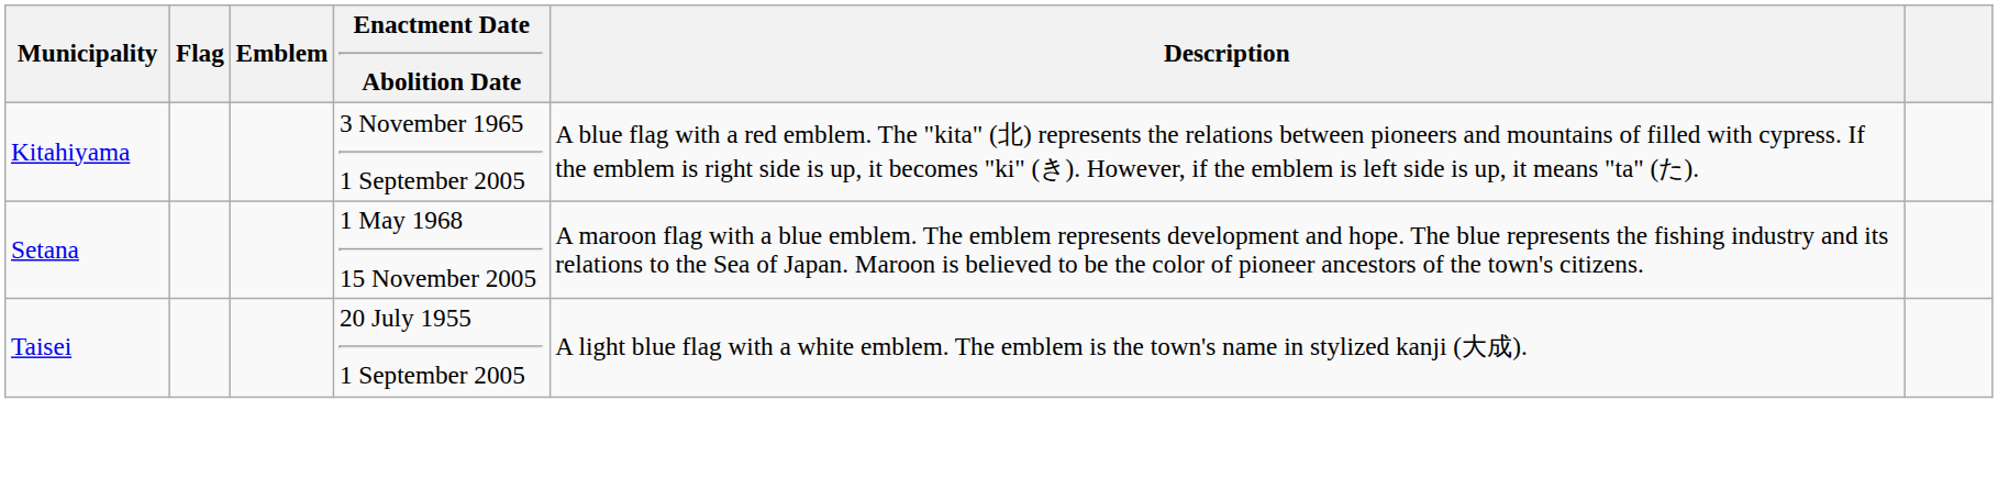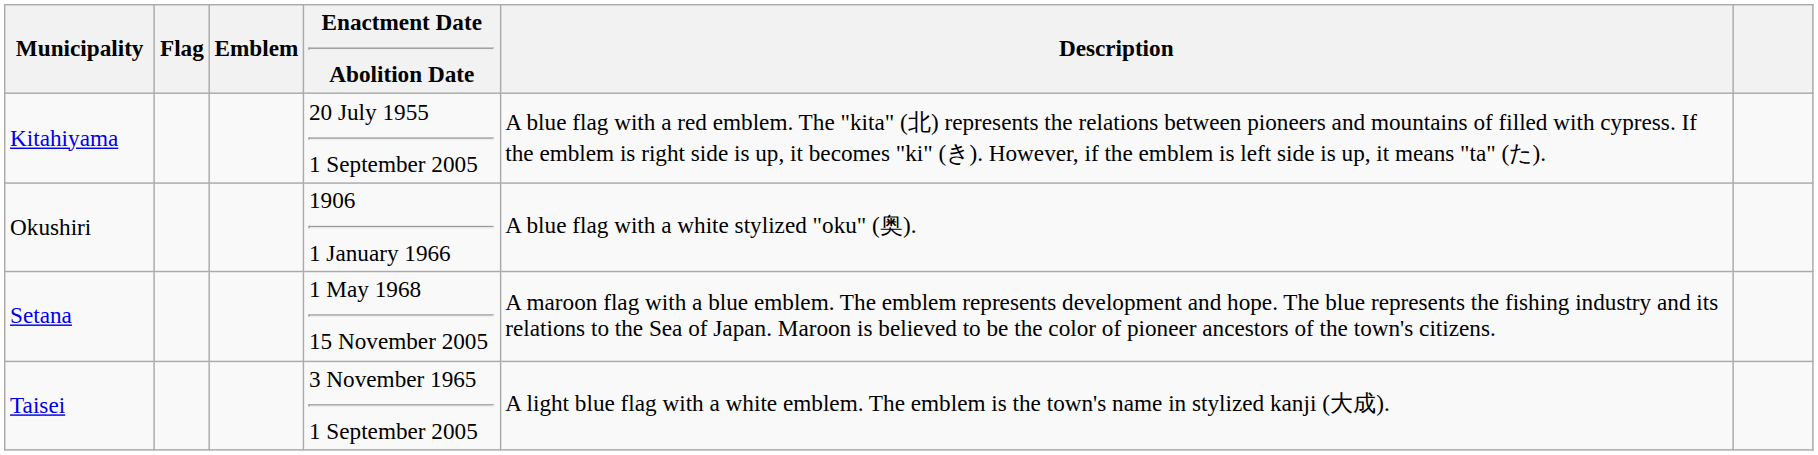Kitahiyama | Enactment Date Abolition Date: 3 November 1965 1 September 2005 -> 20 July 1955 1 September 2005
+ row: Okushiri | 1906 1 January 1966 | A blue flag with a white stylized "oku" (奥).
Taisei | Enactment Date Abolition Date: 20 July 1955 1 September 2005 -> 3 November 1965 1 September 2005
